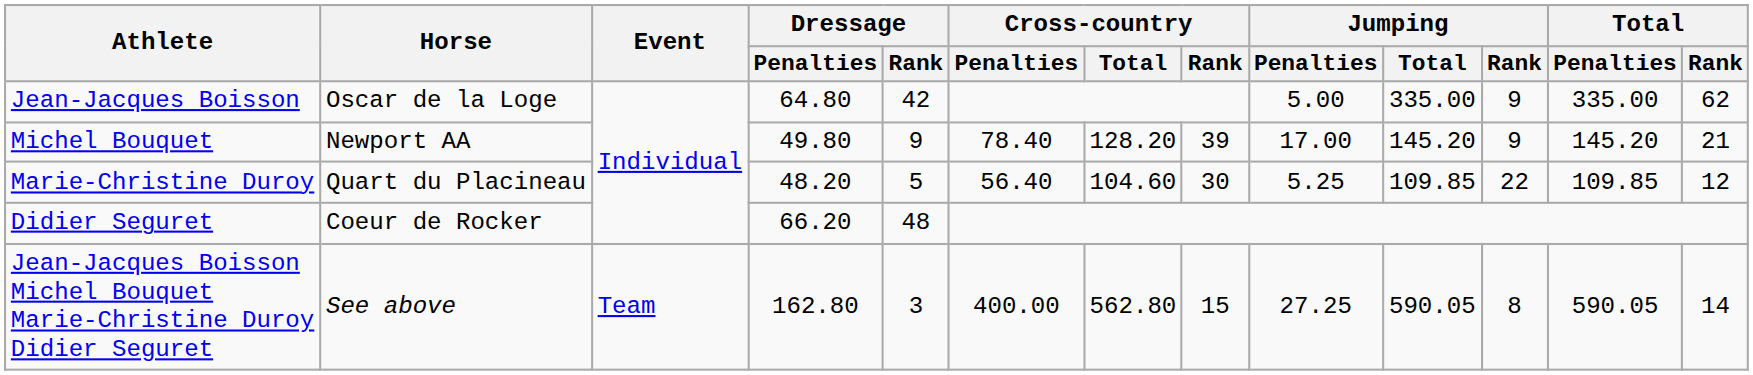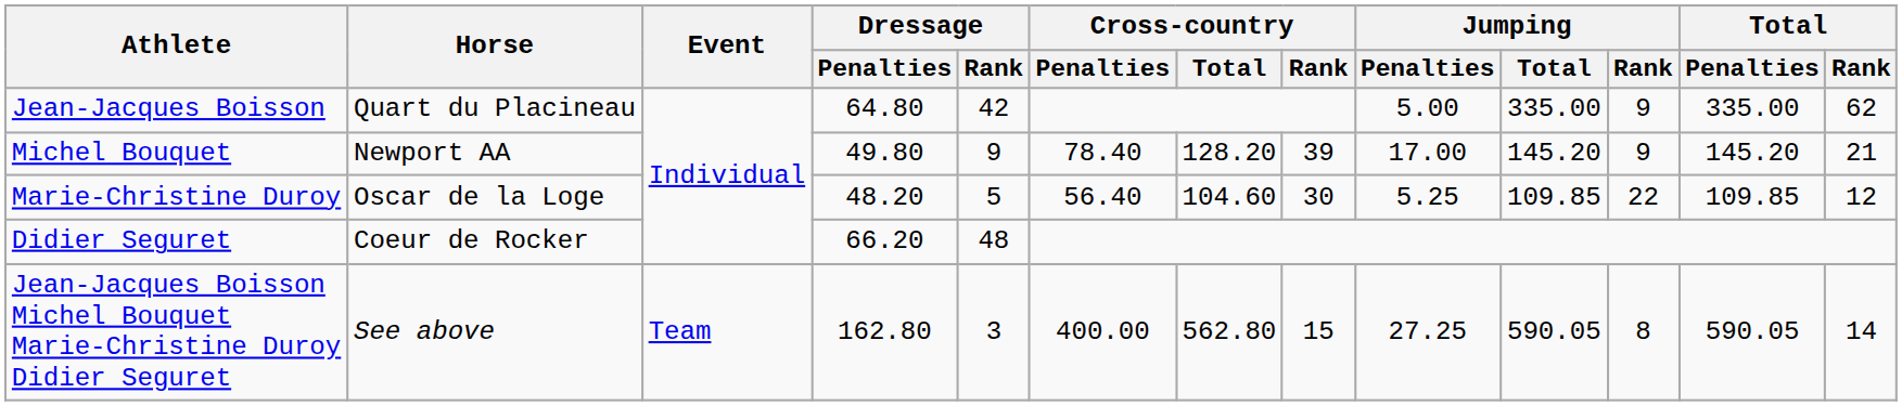Jean-Jacques Boisson | Horse: Oscar de la Loge -> Quart du Placineau
Marie-Christine Duroy | Horse: Quart du Placineau -> Oscar de la Loge
